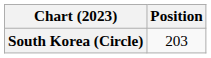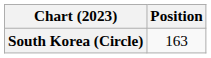South Korea (Circle) | Position: 203 -> 163
